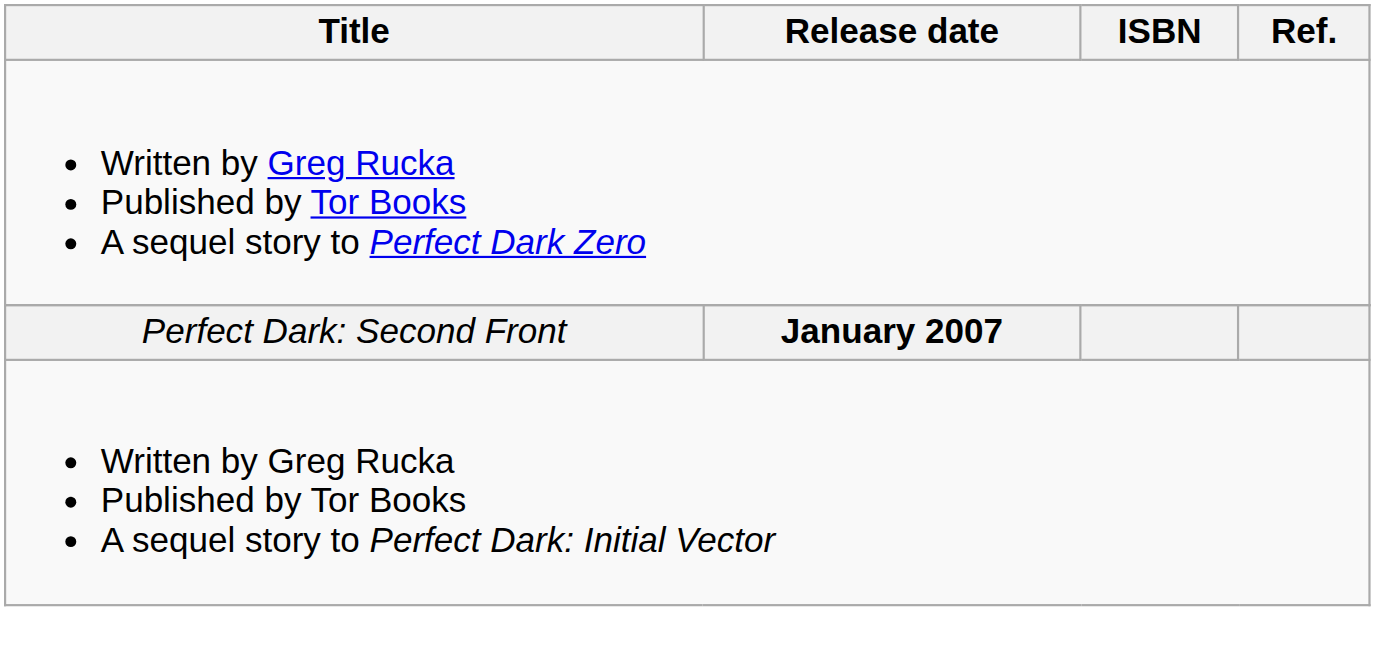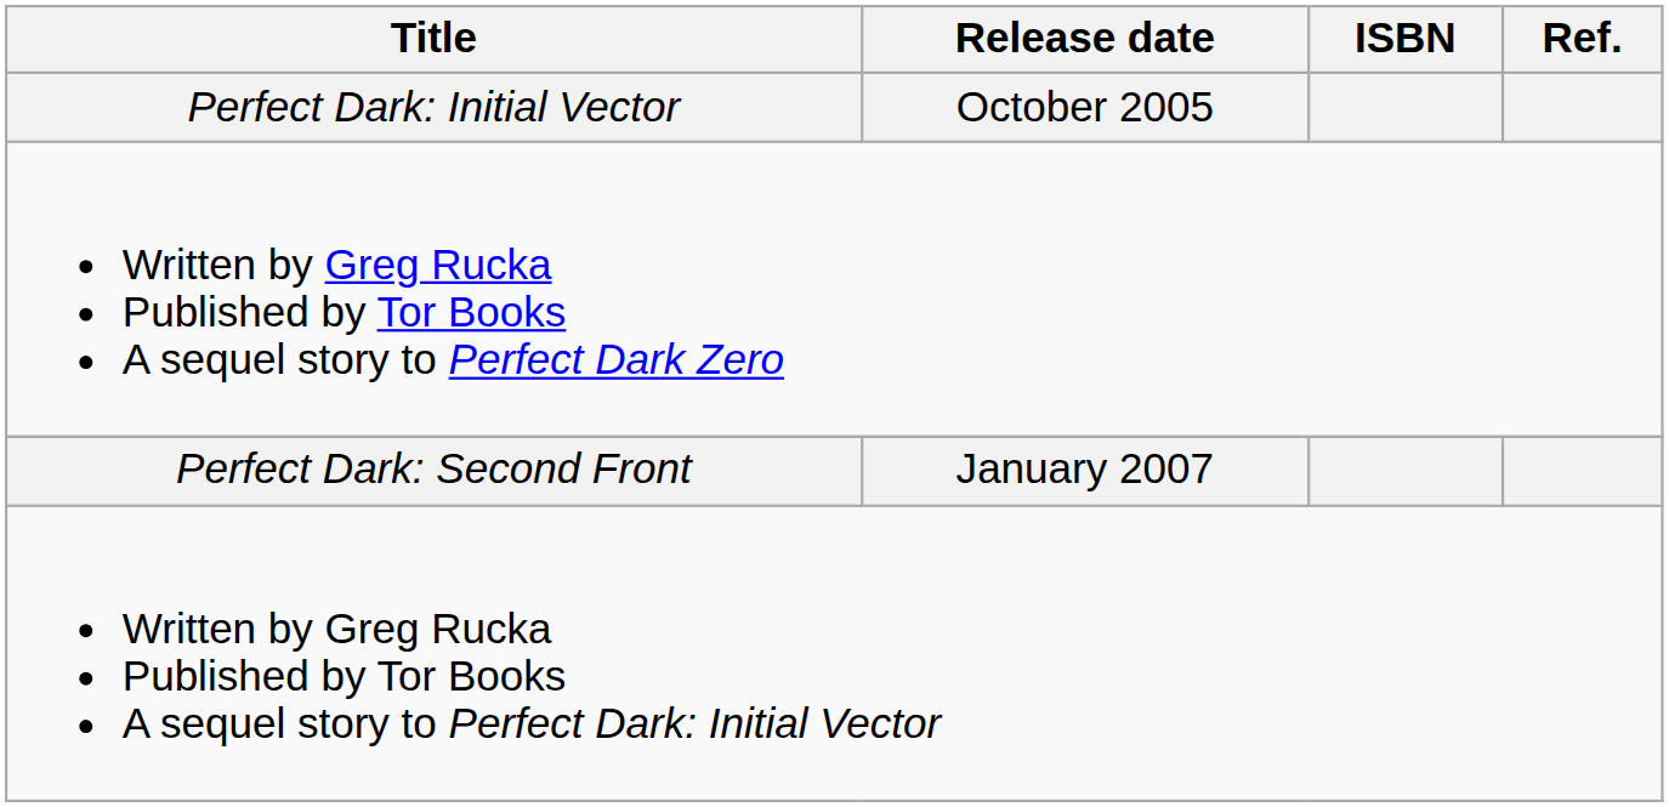+ row: Perfect Dark: Initial Vector | October 2005
Perfect Dark: Second Front | Release date: bold -> normal
